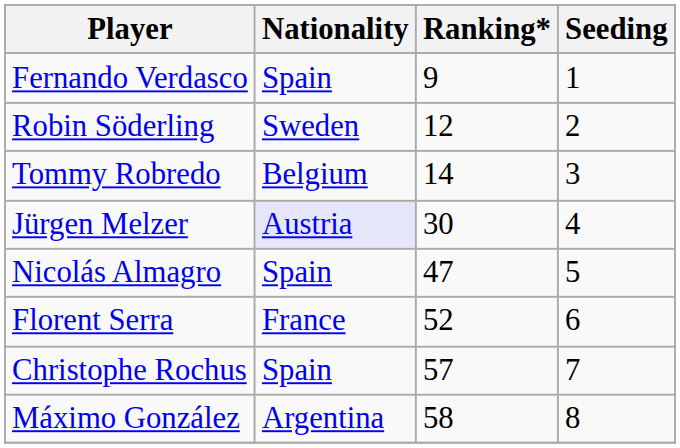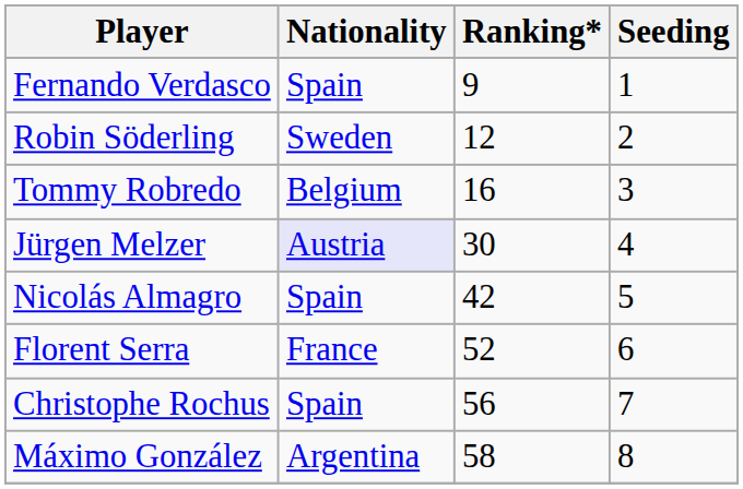Tommy Robredo | Ranking*: 14 -> 16
Nicolás Almagro | Ranking*: 47 -> 42
Christophe Rochus | Ranking*: 57 -> 56
